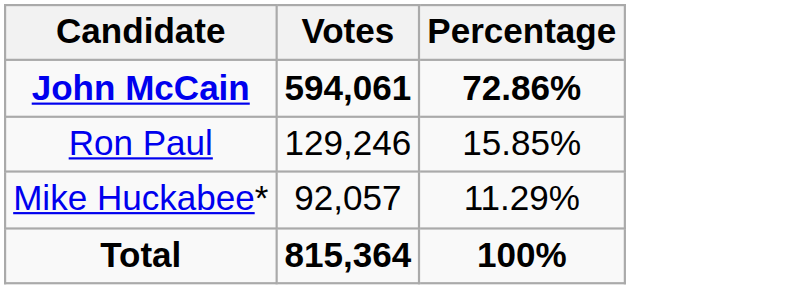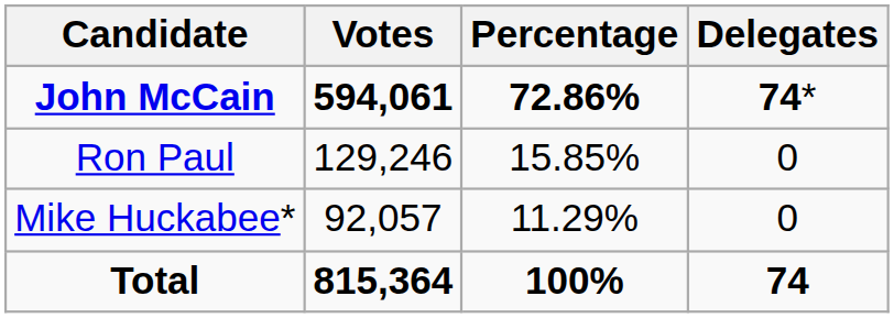+ column: Delegates | 74* | 0 | 0 | 74
